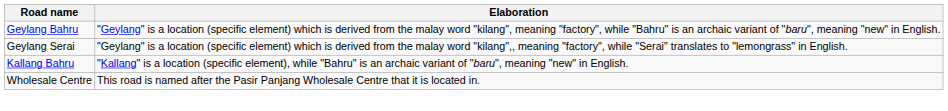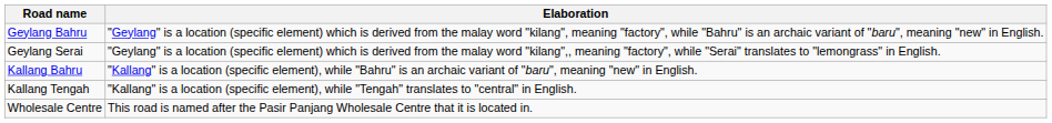+ row: Kallang Tengah | "Kallang" is a location (specific element), while "Tengah" translates to "central" in English.
